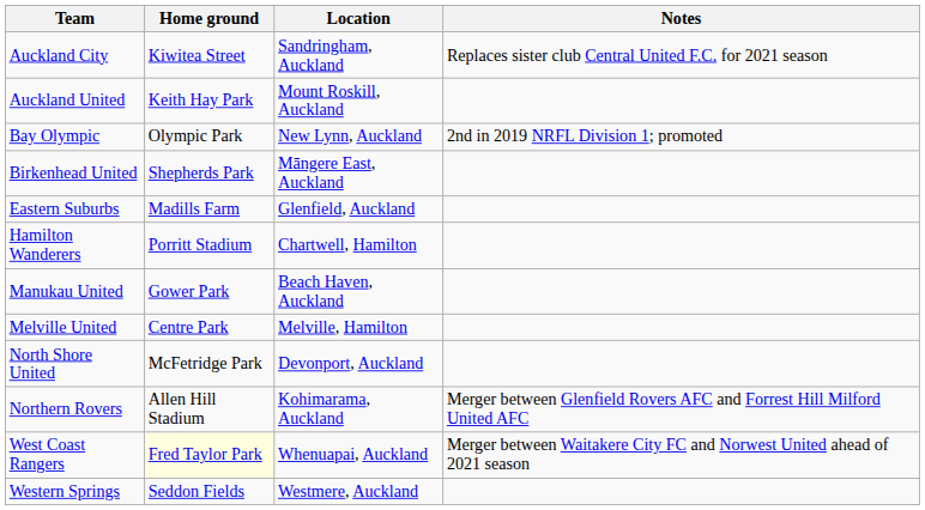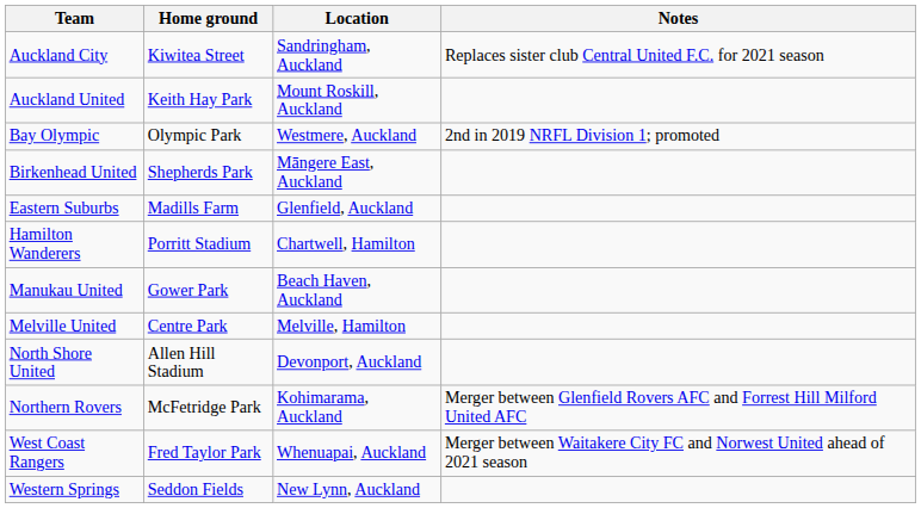Bay Olympic | Location: New Lynn, Auckland -> Westmere, Auckland
North Shore United | Home ground: McFetridge Park -> Allen Hill Stadium
Northern Rovers | Home ground: Allen Hill Stadium -> McFetridge Park
West Coast Rangers | Home ground: lightyellow background -> no background
Western Springs | Location: Westmere, Auckland -> New Lynn, Auckland
